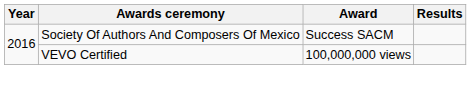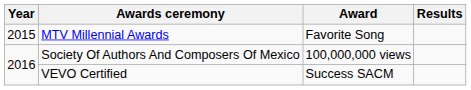+ row: 2015 | MTV Millennial Awards | Favorite Song
Society Of Authors And Composers Of Mexico | Award: Success SACM -> 100,000,000 views
VEVO Certified | Award: 100,000,000 views -> Success SACM
